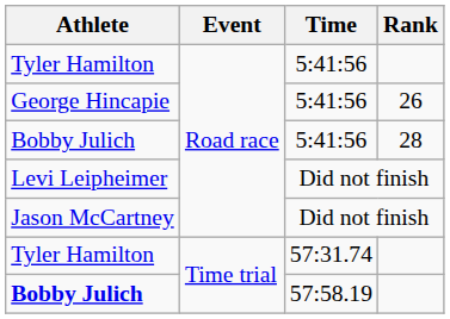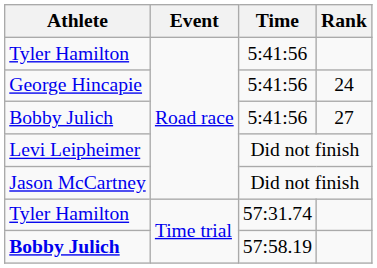George Hincapie | Rank: 26 -> 24
Bobby Julich / 5:41:56 | Rank: 28 -> 27
